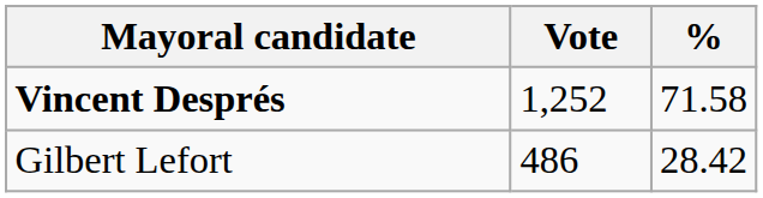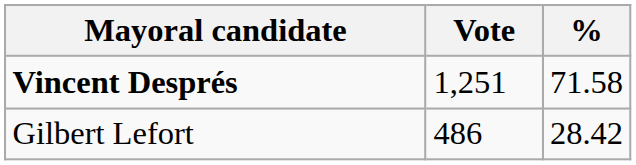Vincent Després | Vote: 1,252 -> 1,251
